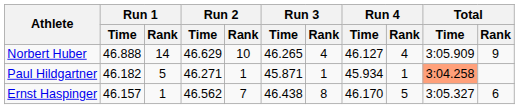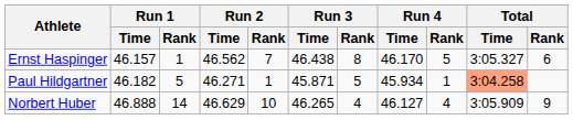rows swapped: Norbert Huber <-> Ernst Haspinger
Paul Hildgartner | Run 3 / Rank: 1 -> 5
